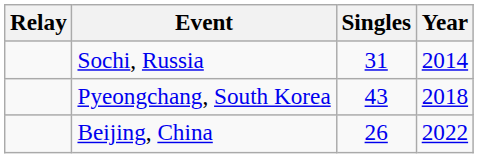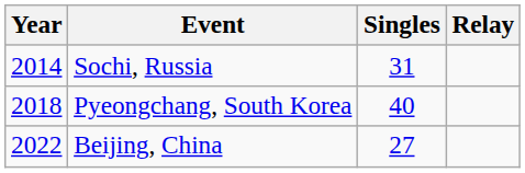columns swapped: Year <-> Relay
Pyeongchang, South Korea | Singles: 43 -> 40
Beijing, China | Singles: 26 -> 27
